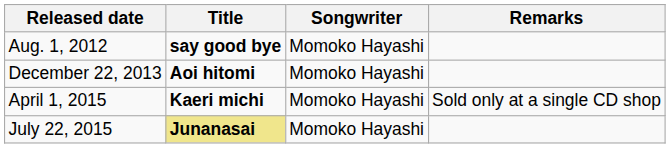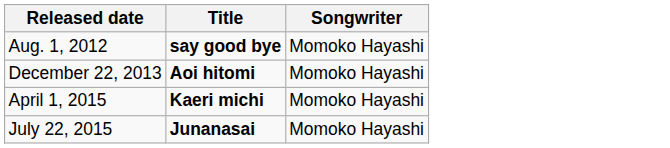- column: Remarks | Sold only at a single CD shop
July 22, 2015 | Title: khaki background -> no background
